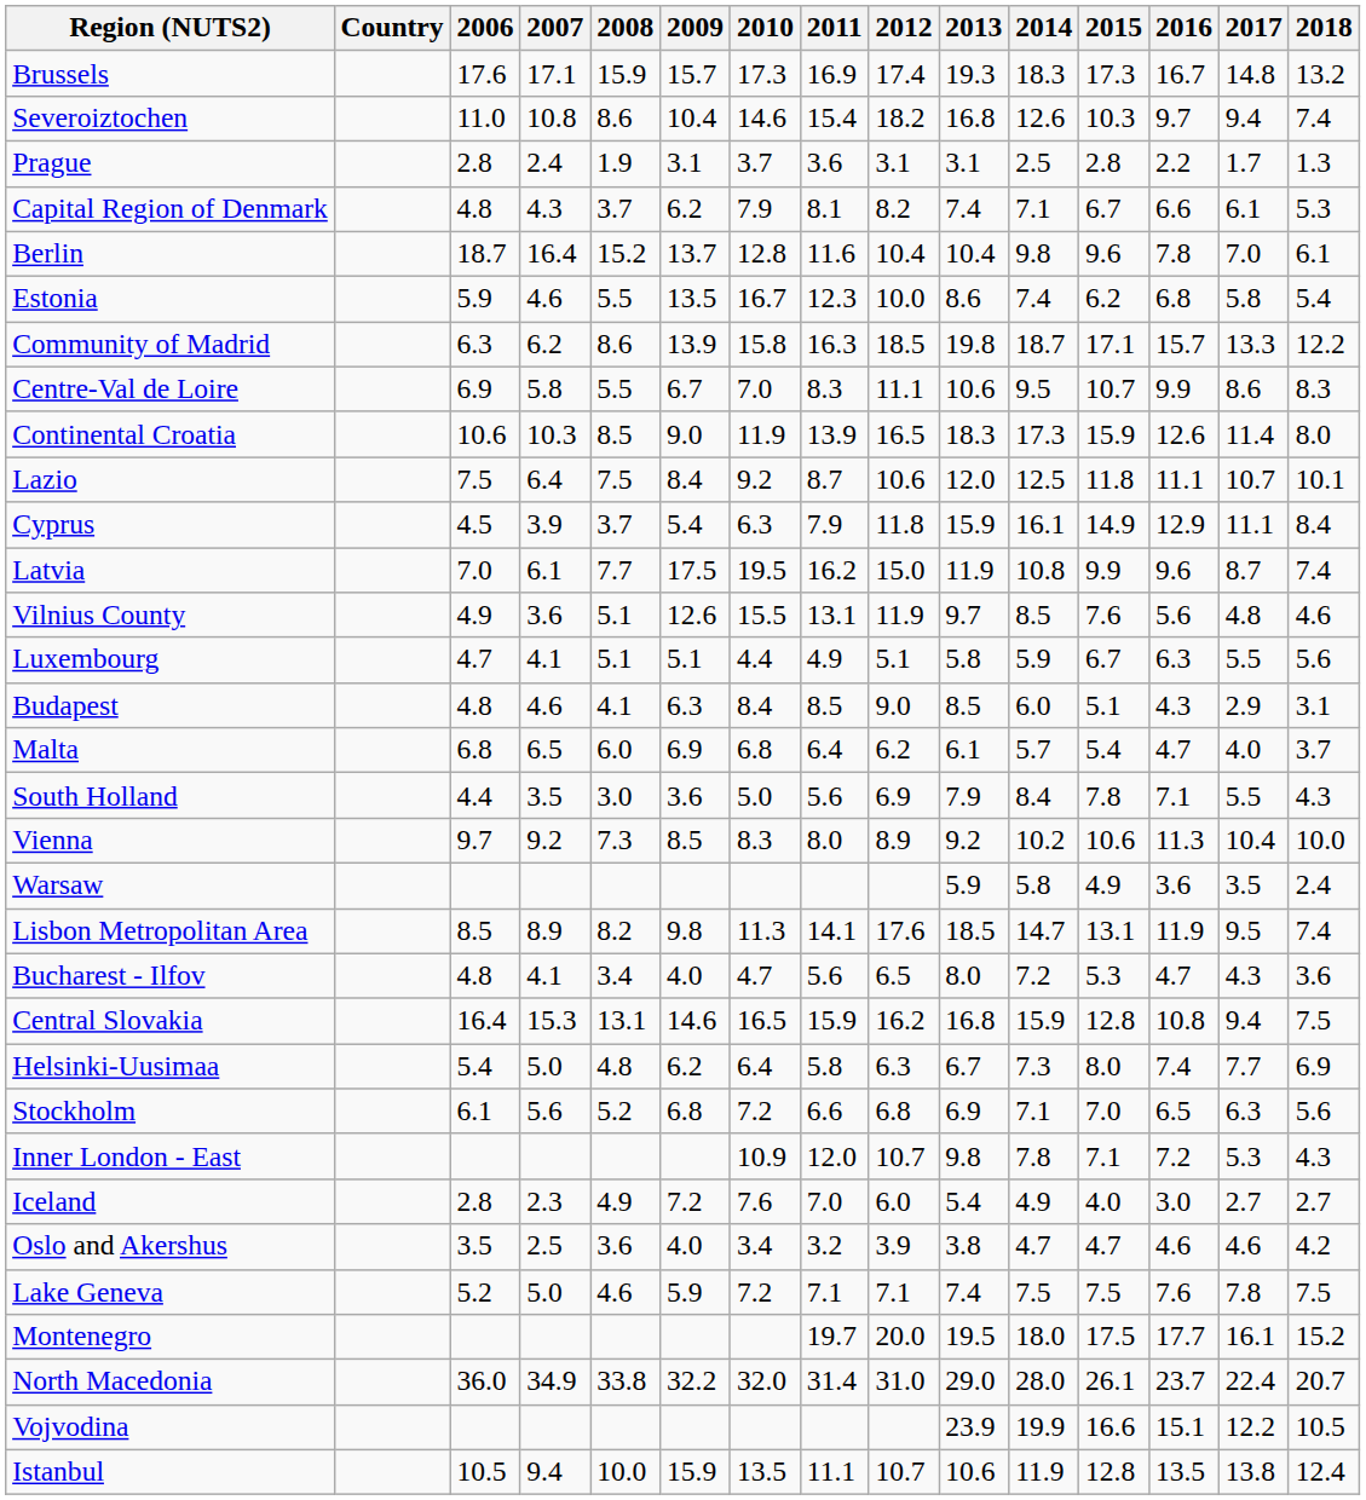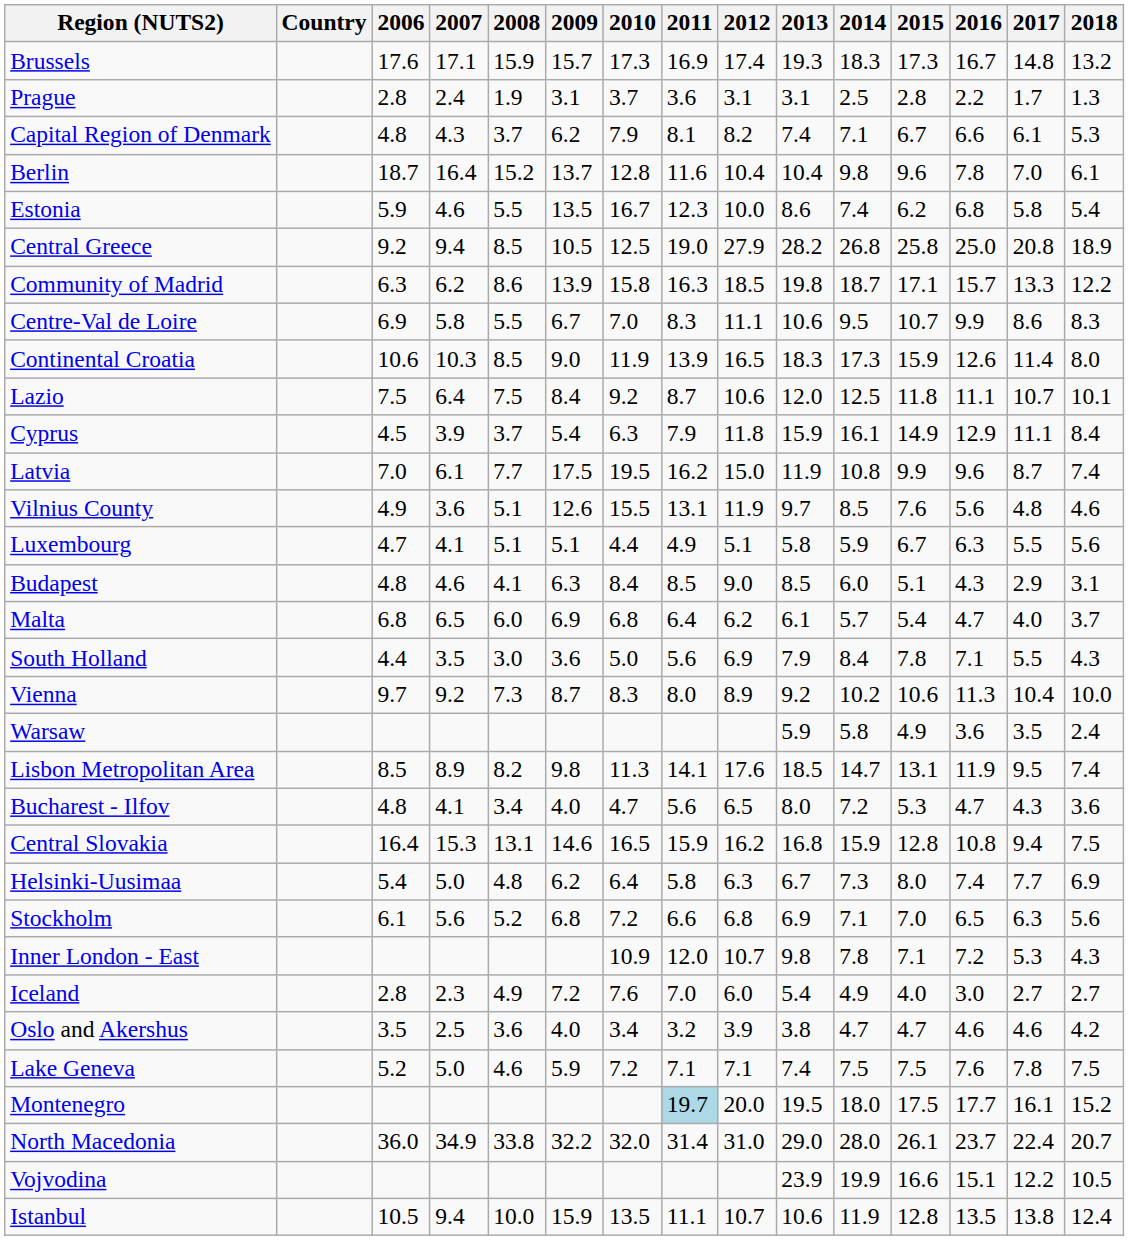- row: Severoiztochen | 11.0 | 10.8 | 8.6 | 10.4 | 14.6 | 15.4 | 18.2 | 16.8 | 12.6 | 10.3 | 9.7 | 9.4 | 7.4
+ row: Central Greece | 9.2 | 9.4 | 8.5 | 10.5 | 12.5 | 19.0 | 27.9 | 28.2 | 26.8 | 25.8 | 25.0 | 20.8 | 18.9
Vienna | 2009: 8.5 -> 8.7
Montenegro | 2011: no background -> lightblue background
